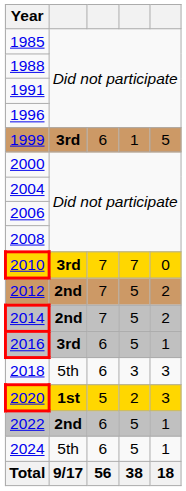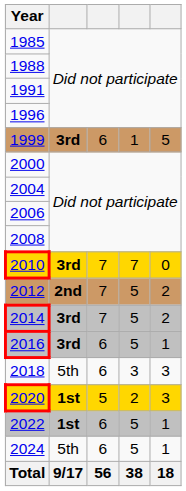2014 | column 2: 2nd -> 3rd
2022 | column 2: 2nd -> 1st
